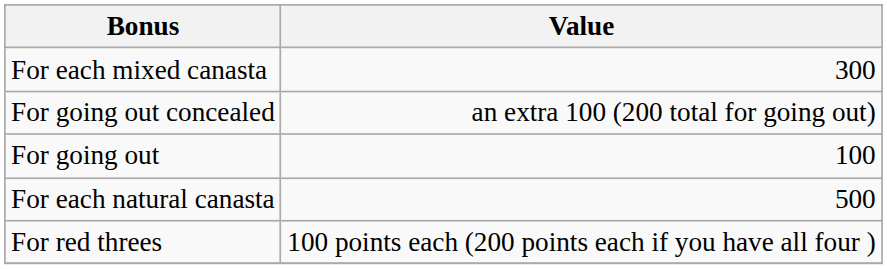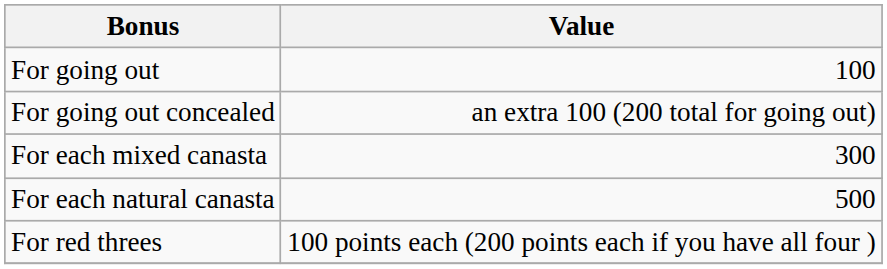rows swapped: For going out <-> For each mixed canasta
